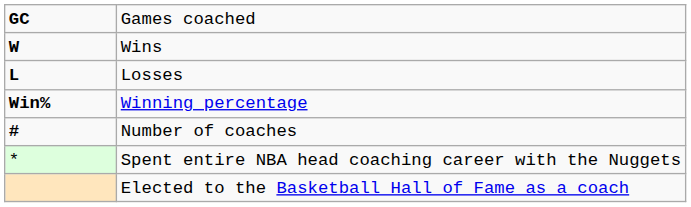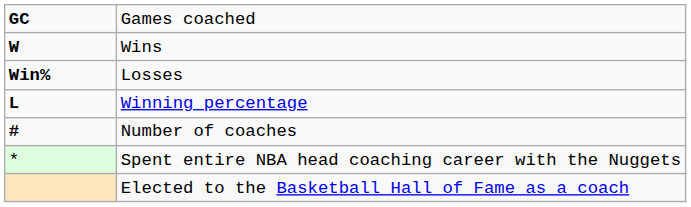Losses | column 1: L -> Win%
Winning percentage | column 1: Win% -> L
